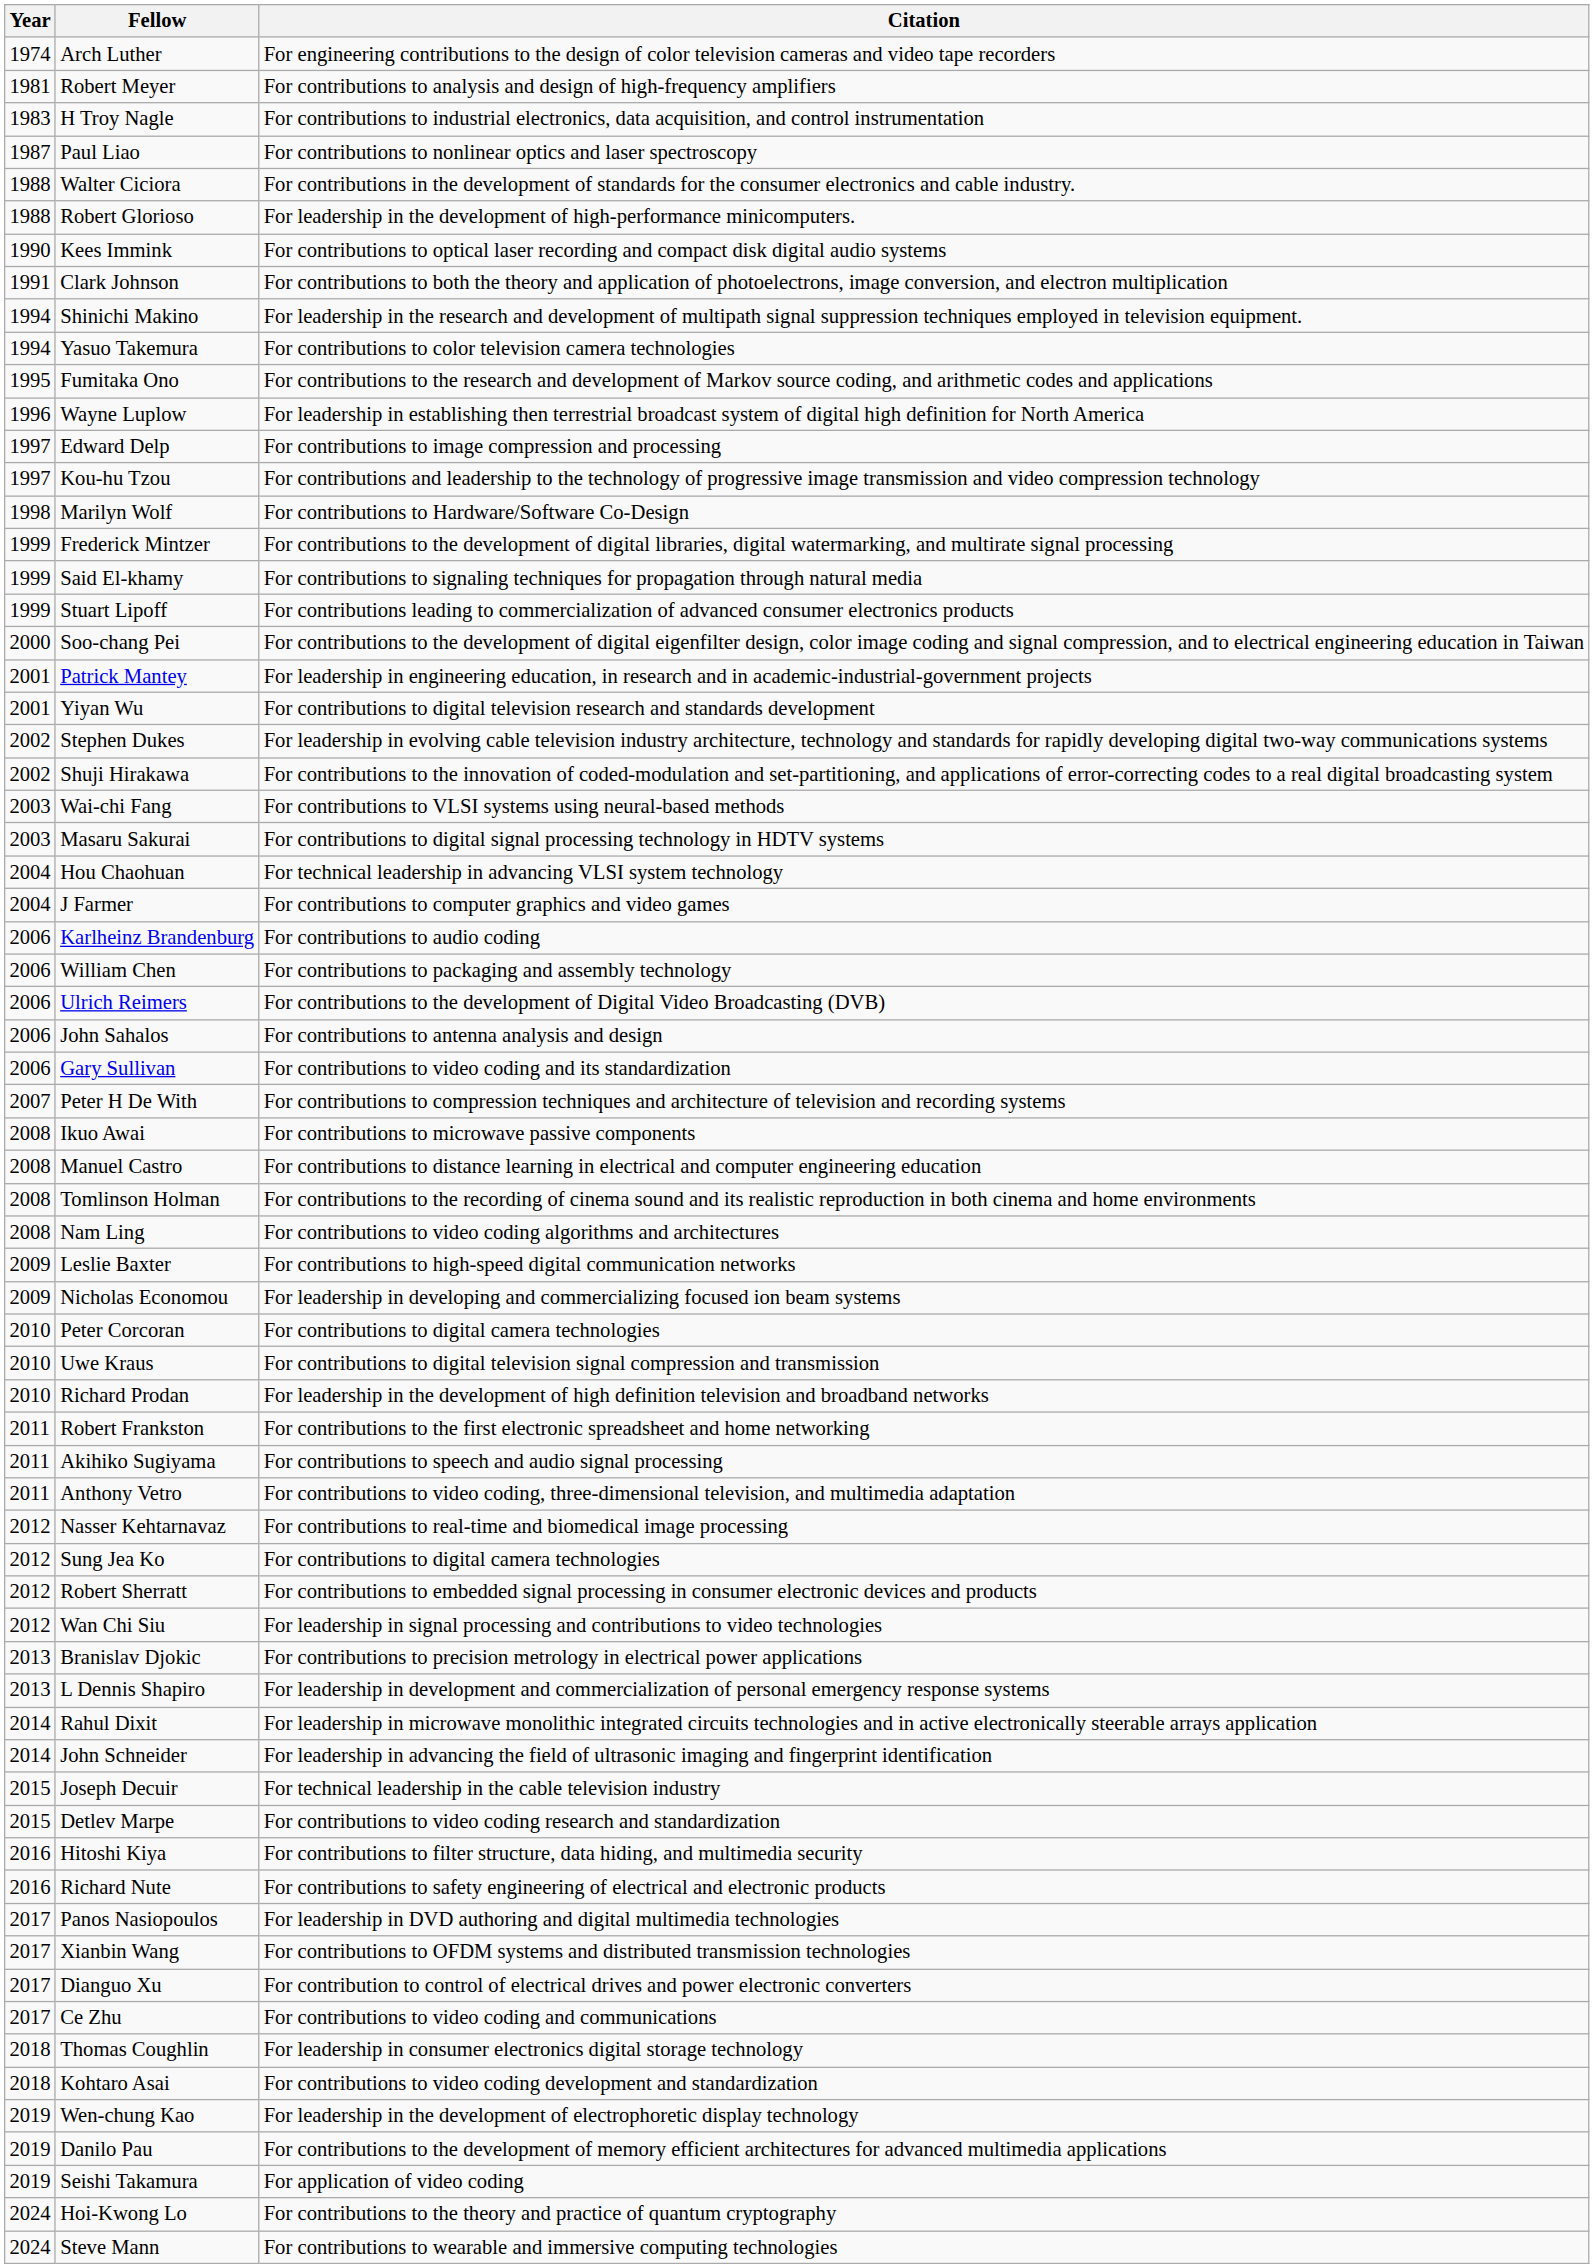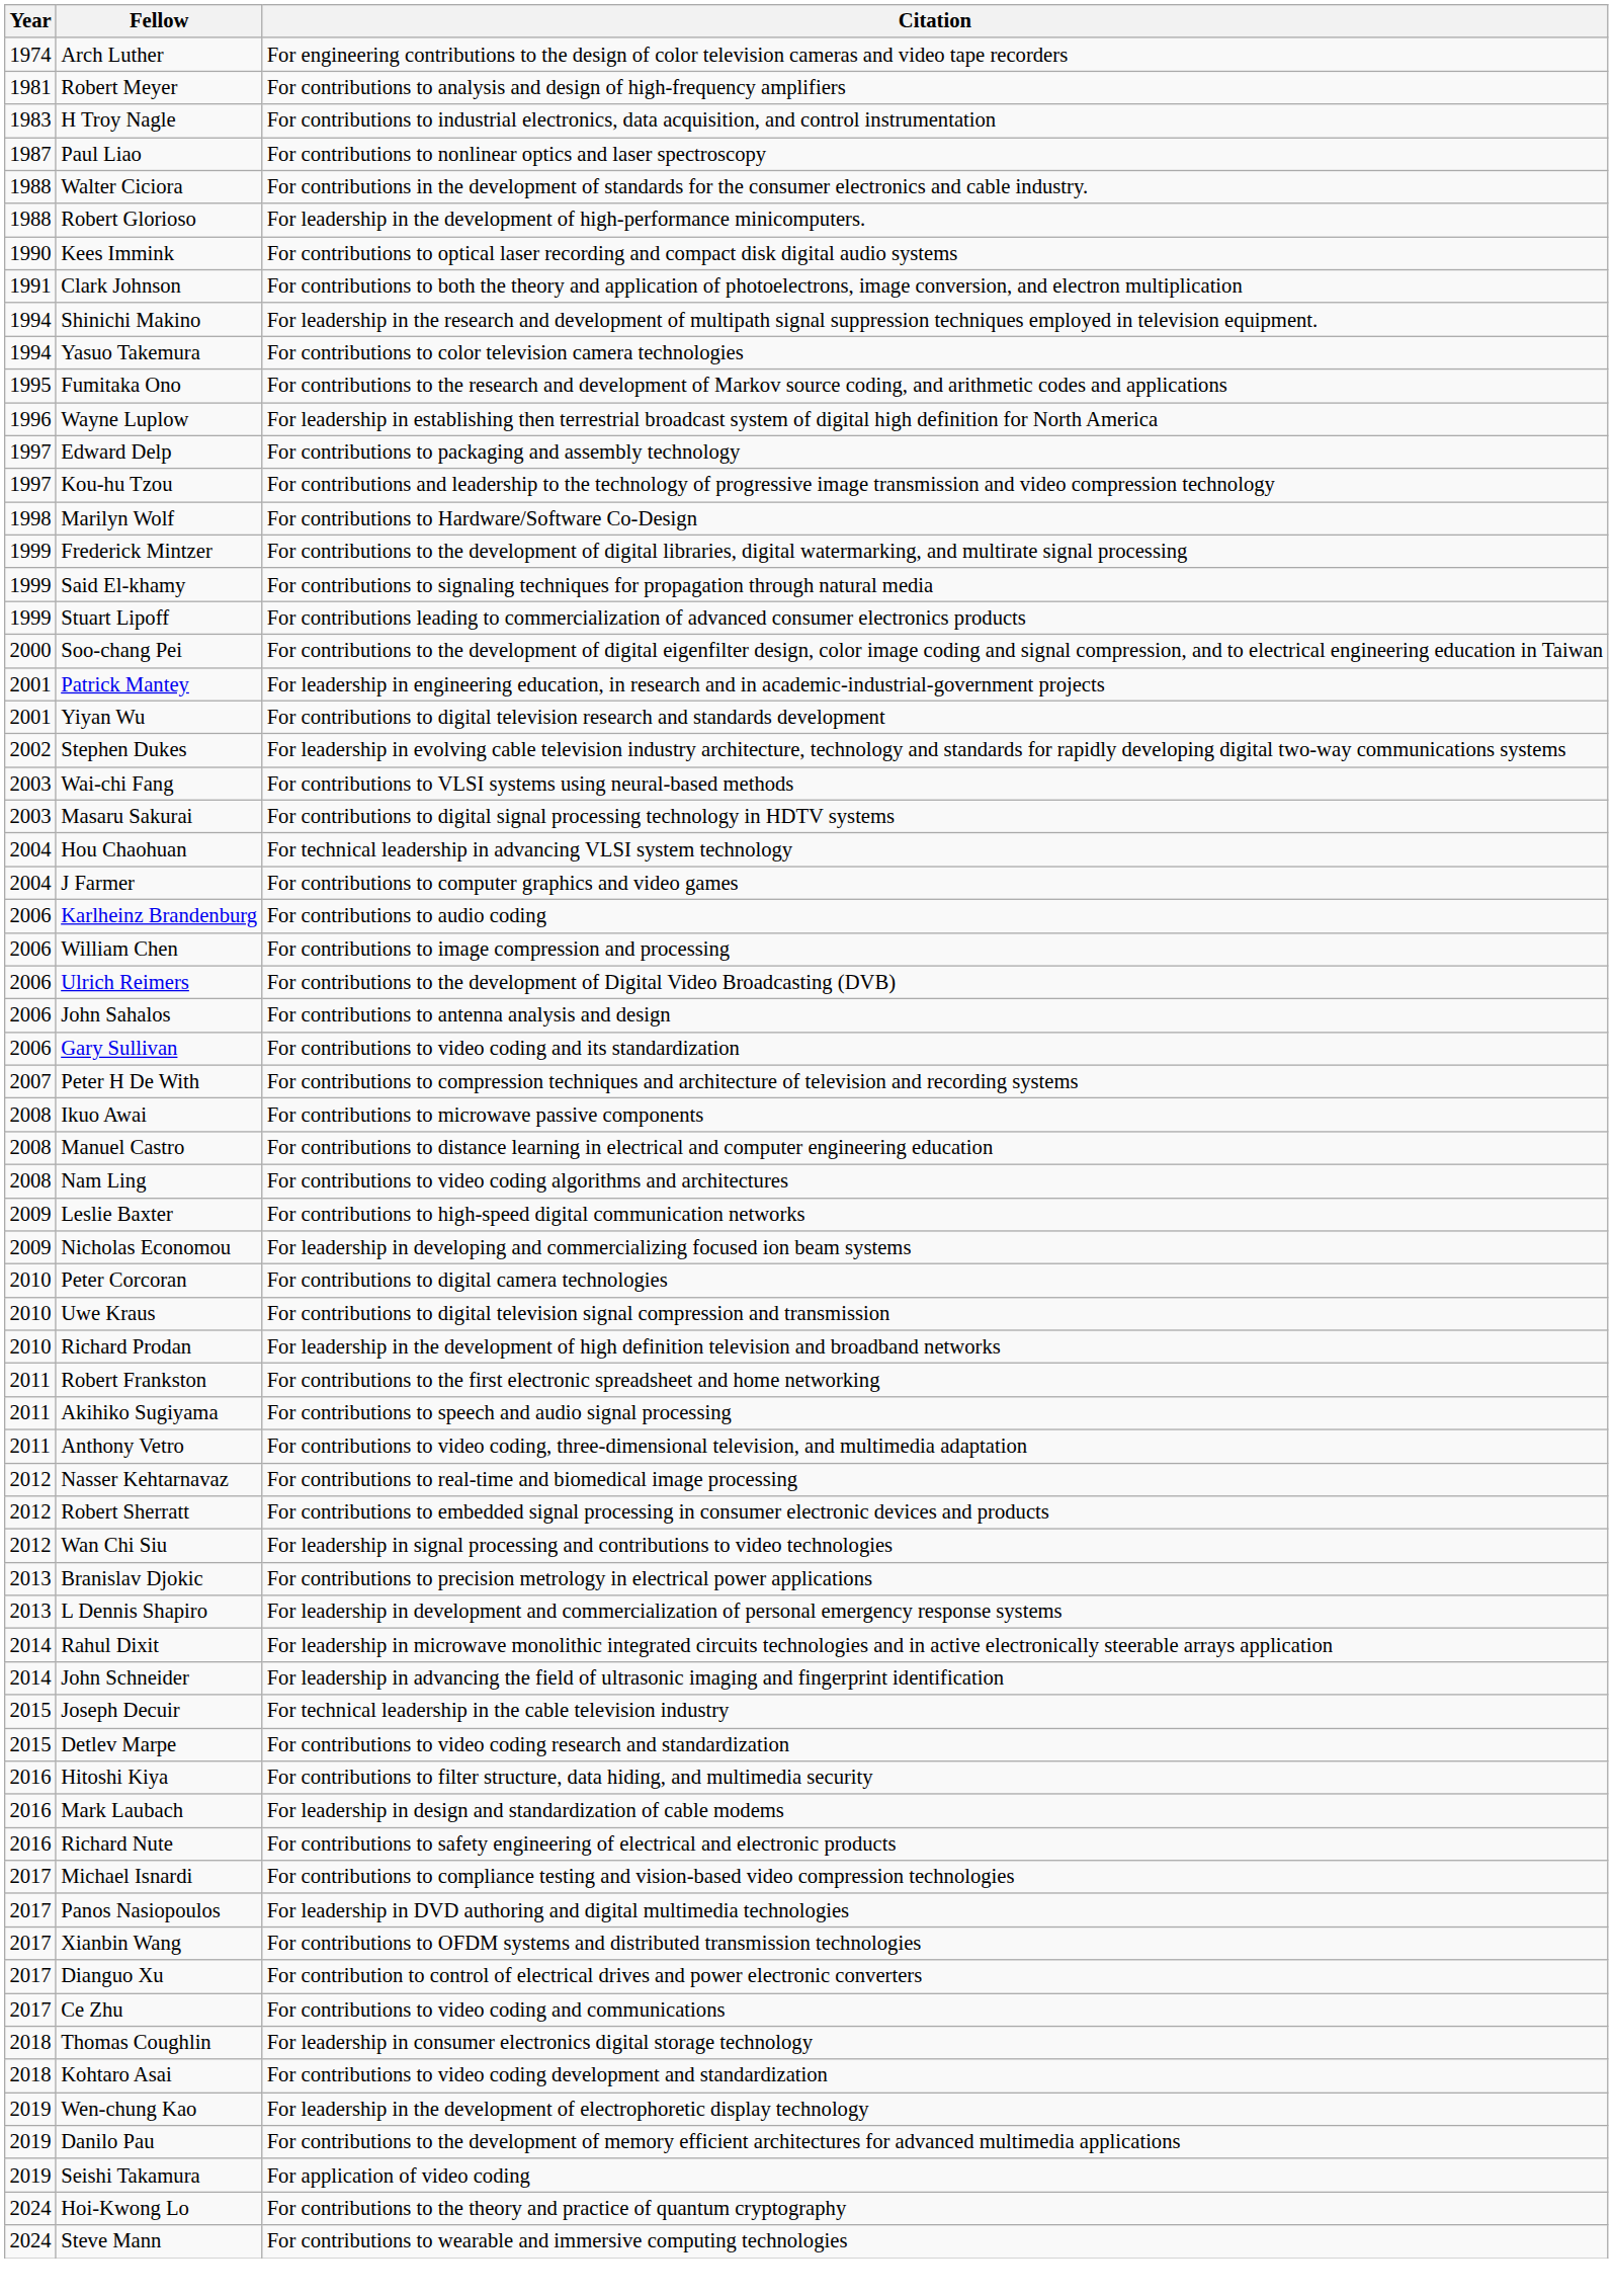Edward Delp | Citation: For contributions to image compression and processing -> For contributions to packaging and assembly technology
- row: 2002 | Shuji Hirakawa | For contributions to the innovation of coded-modulation and set-partitioning, and applications of error-correcting codes to a real digital broadcasting system
William Chen | Citation: For contributions to packaging and assembly technology -> For contributions to image compression and processing
- row: 2008 | Tomlinson Holman | For contributions to the recording of cinema sound and its realistic reproduction in both cinema and home environments
- row: 2012 | Sung Jea Ko | For contributions to digital camera technologies
+ row: 2016 | Mark Laubach | For leadership in design and standardization of cable modems
+ row: 2017 | Michael Isnardi | For contributions to compliance testing and vision-based video compression technologies
